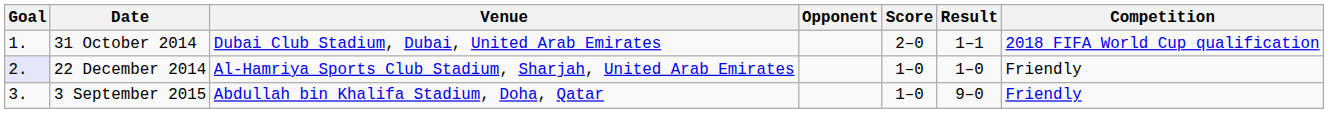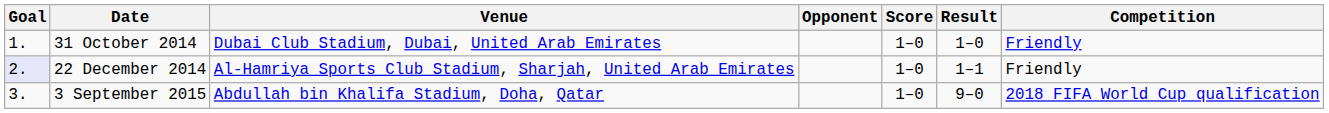31 October 2014 | Score: 2–0 -> 1–0
31 October 2014 | Result: 1–1 -> 1–0
31 October 2014 | Competition: 2018 FIFA World Cup qualification -> Friendly
22 December 2014 | Result: 1–0 -> 1–1
3 September 2015 | Competition: Friendly -> 2018 FIFA World Cup qualification
